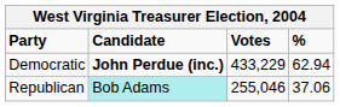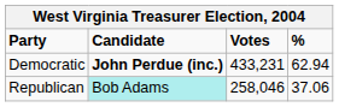Democratic | Votes: 433,229 -> 433,231
Republican | Votes: 255,046 -> 258,046
